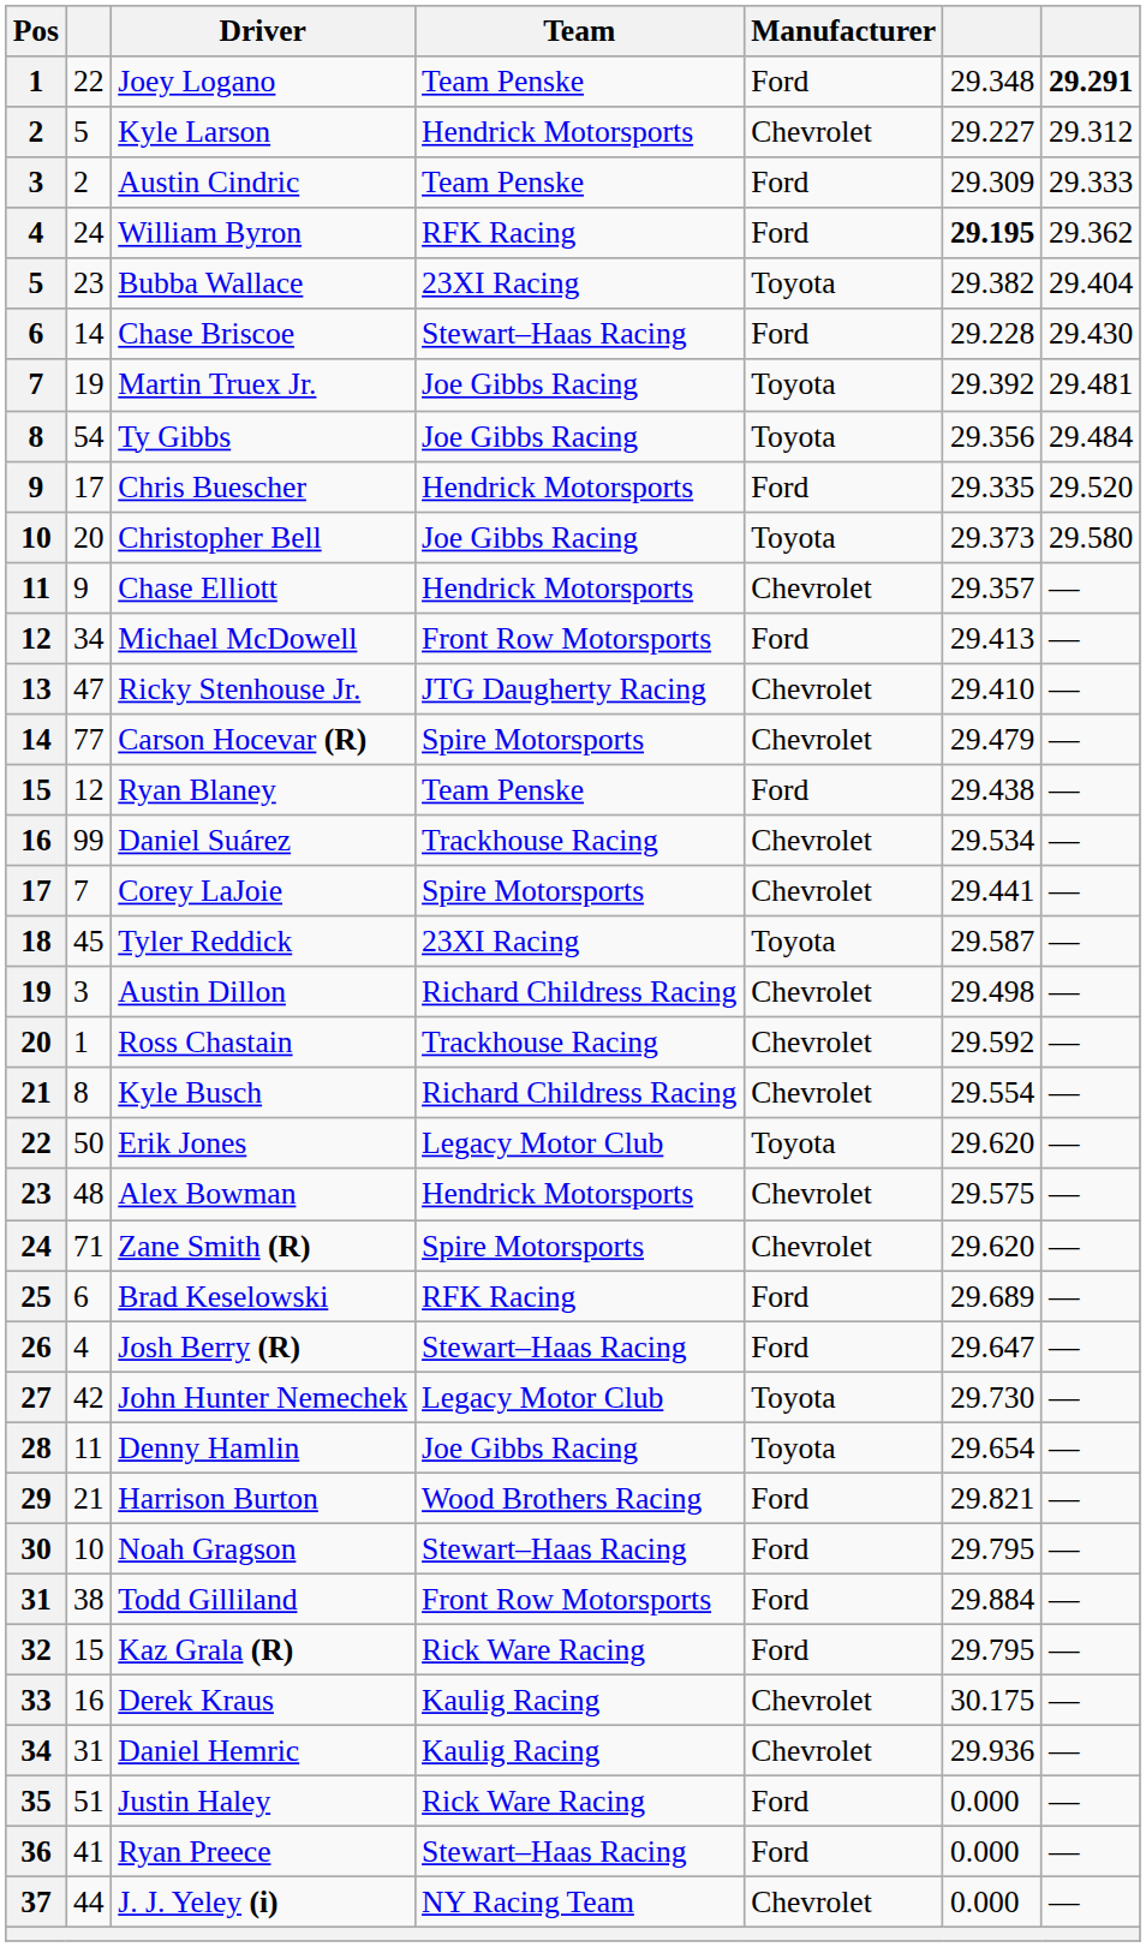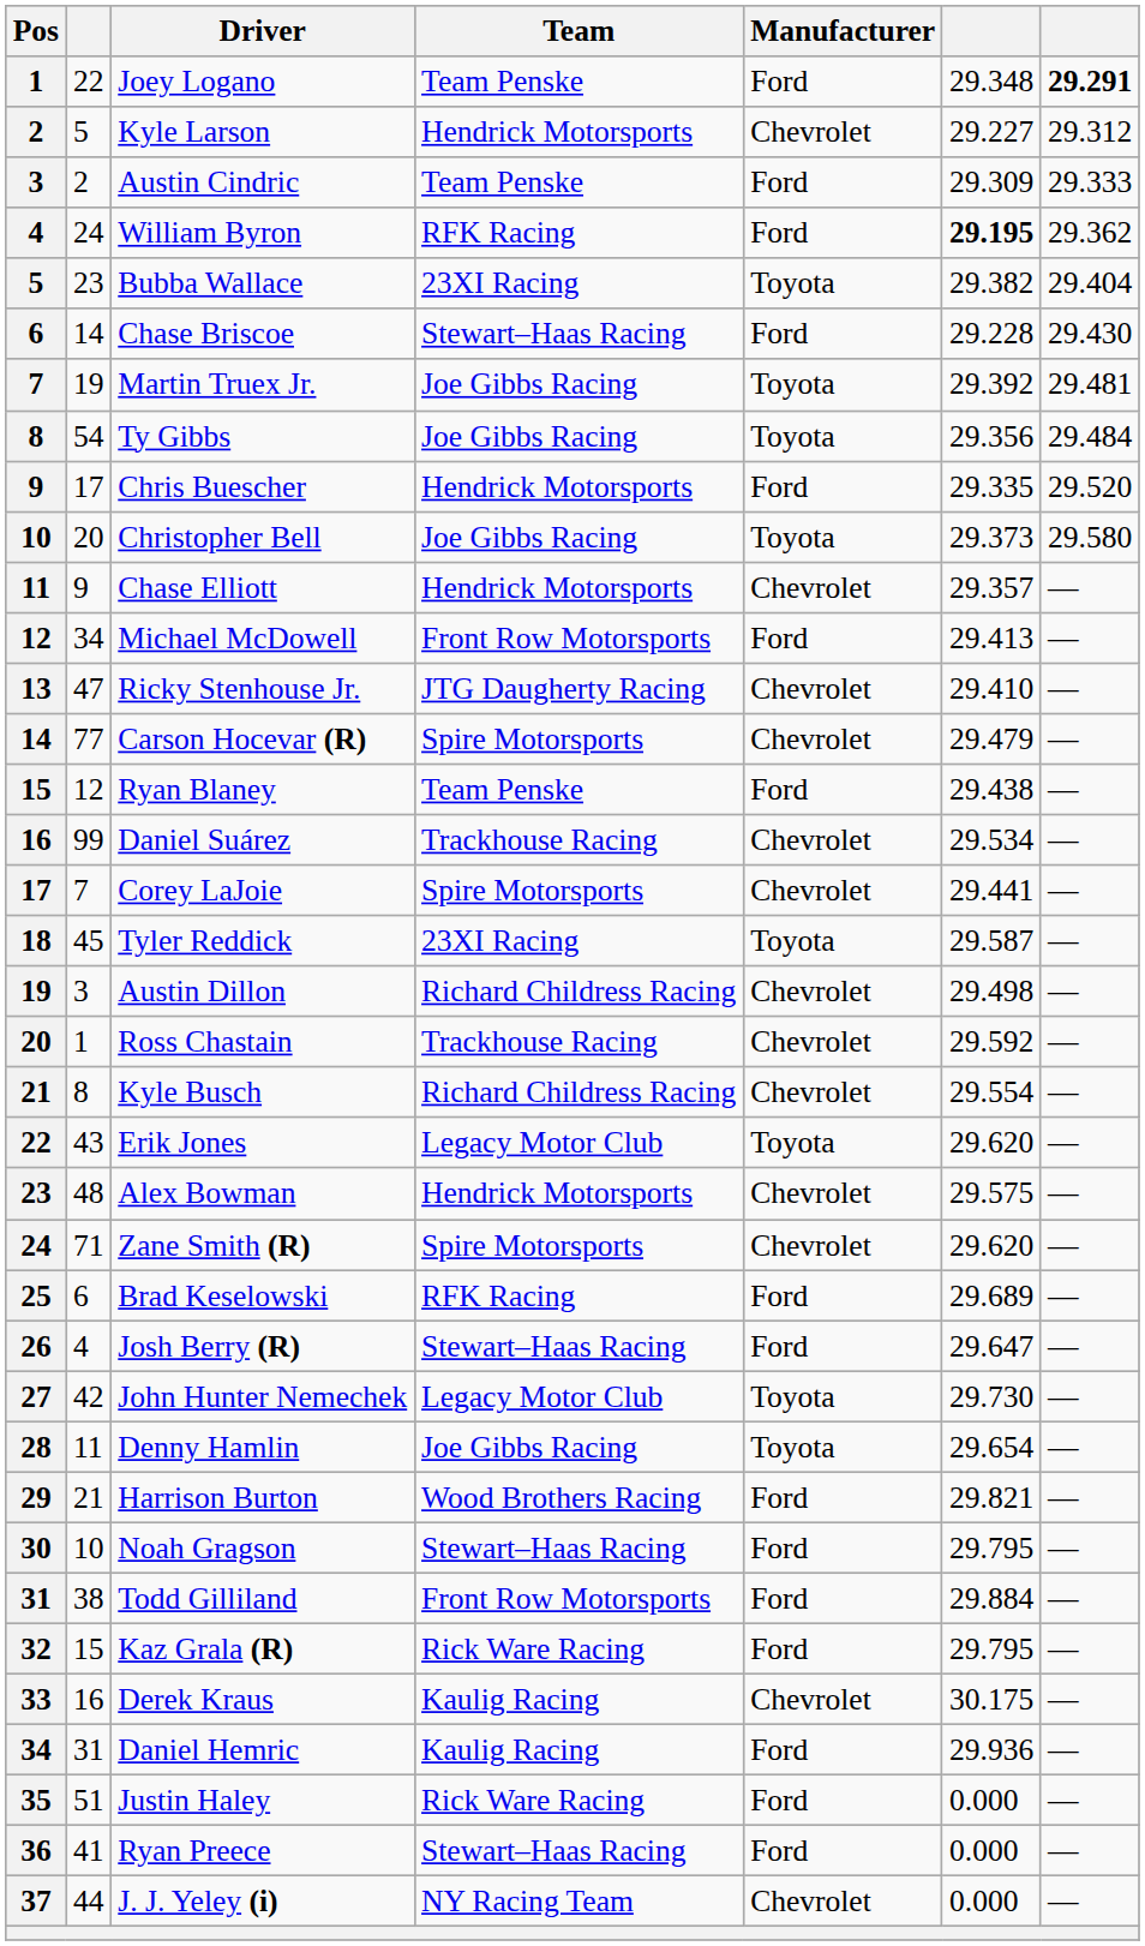Erik Jones | column 2: 50 -> 43
Daniel Hemric | Manufacturer: Chevrolet -> Ford
